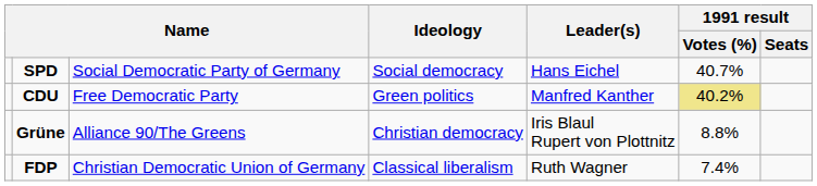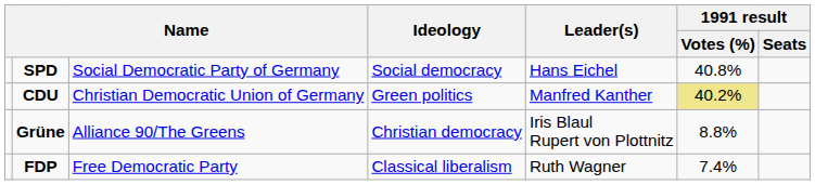SPD | 1991 result / Votes (%): 40.7% -> 40.8%
CDU | column 3: Free Democratic Party -> Christian Democratic Union of Germany
FDP | column 3: Christian Democratic Union of Germany -> Free Democratic Party
